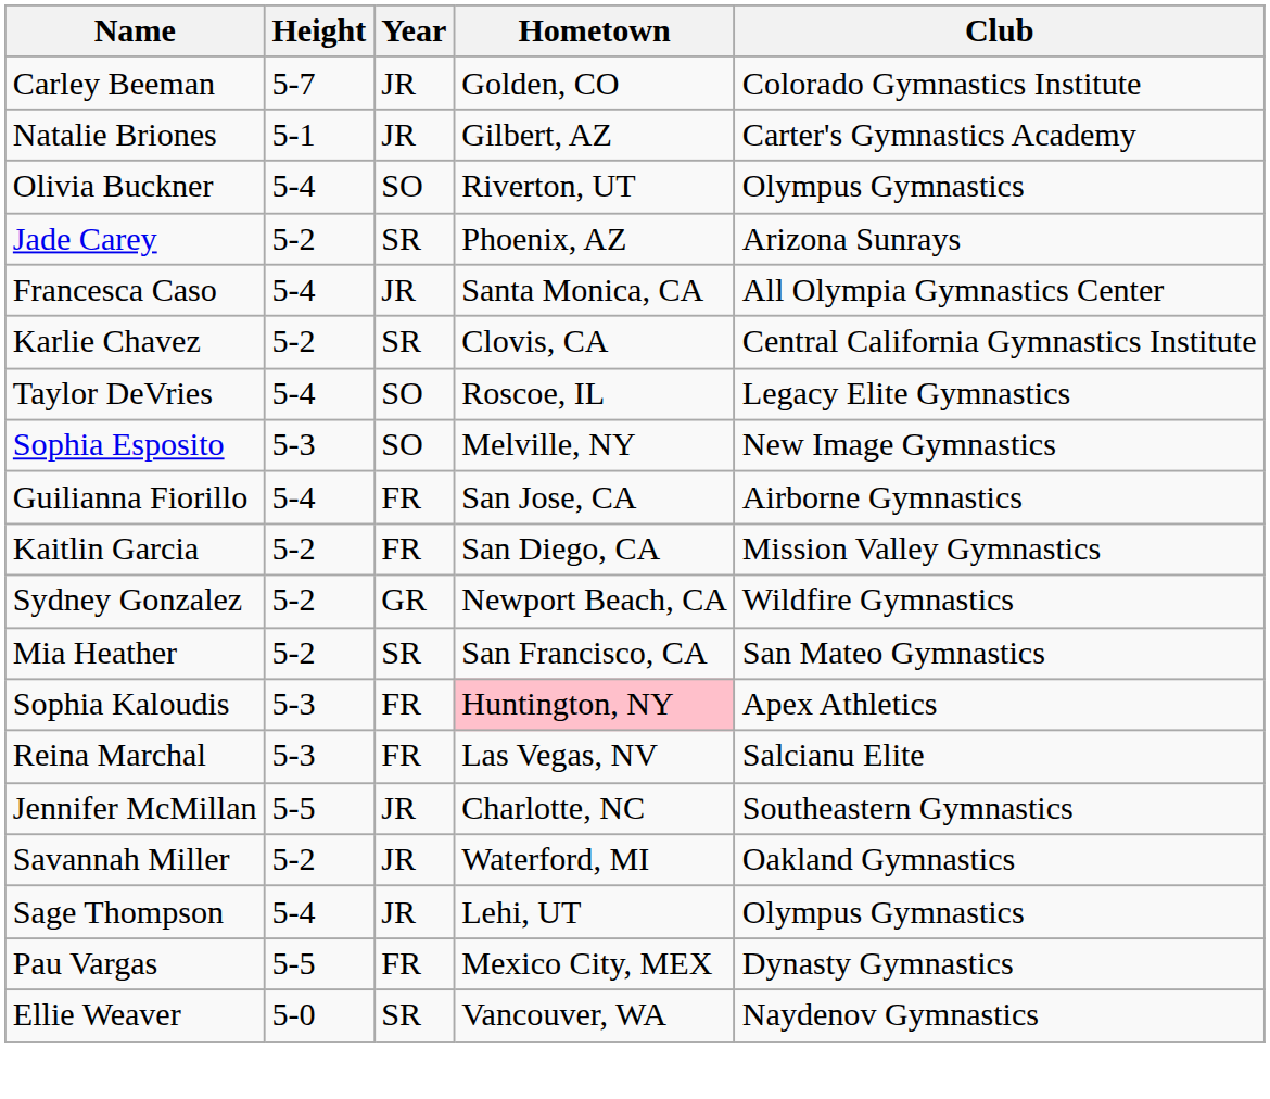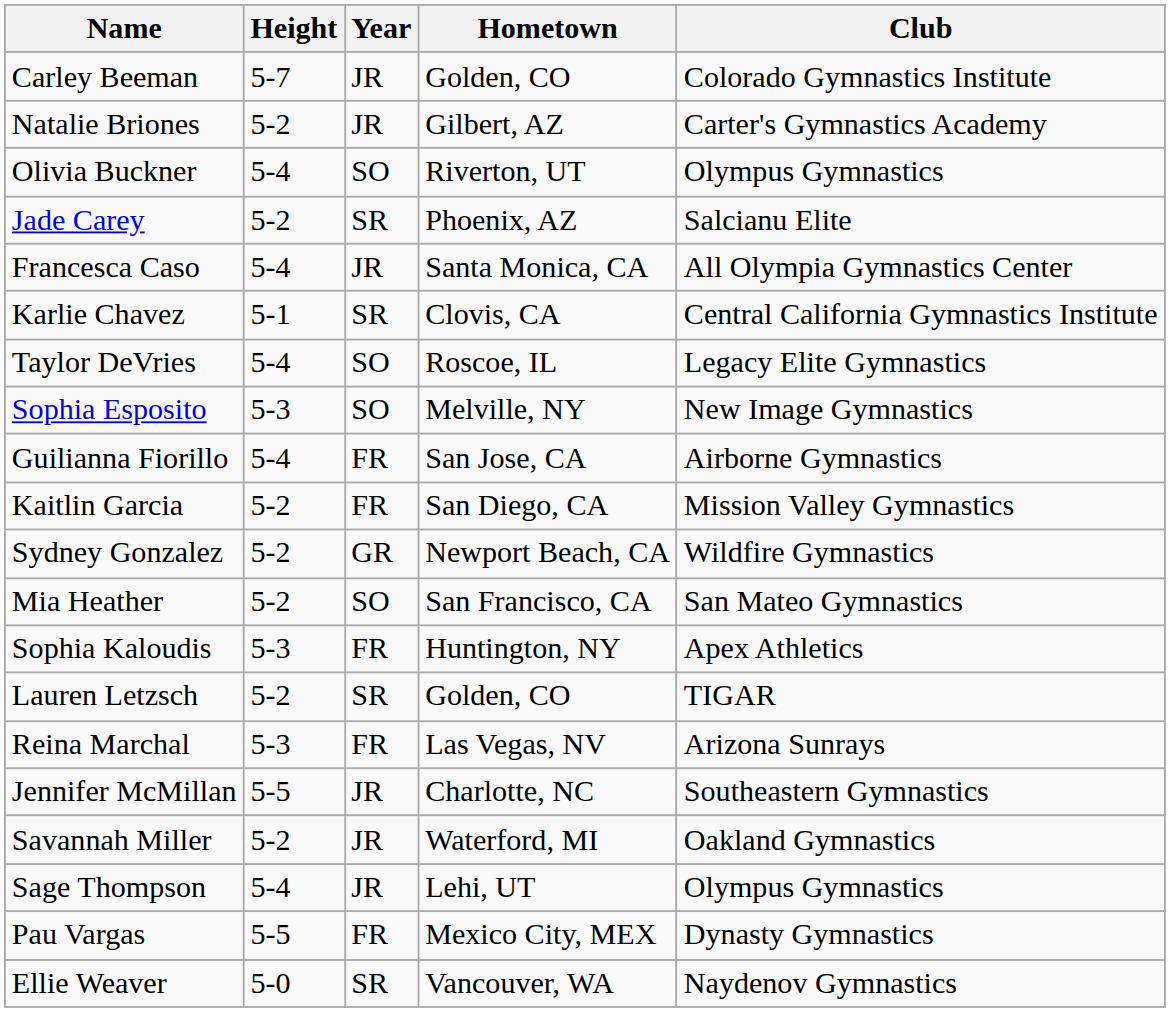Natalie Briones | Height: 5-1 -> 5-2
Jade Carey | Club: Arizona Sunrays -> Salcianu Elite
Karlie Chavez | Height: 5-2 -> 5-1
Mia Heather | Year: SR -> SO
Sophia Kaloudis | Hometown: pink background -> no background
+ row: Lauren Letzsch | 5-2 | SR | Golden, CO | TIGAR
Reina Marchal | Club: Salcianu Elite -> Arizona Sunrays
